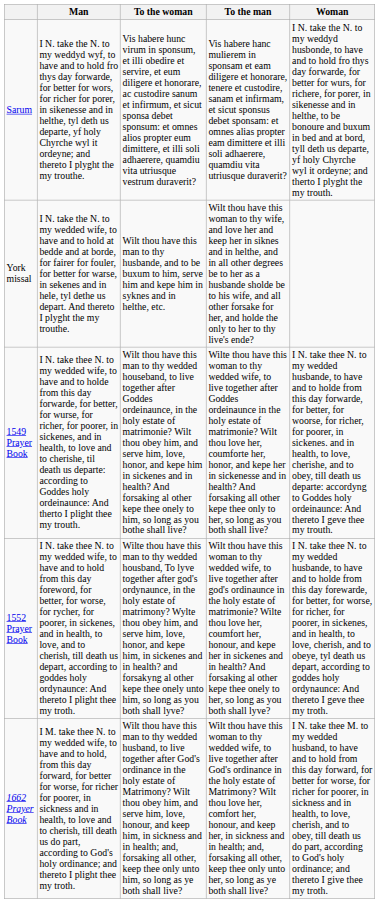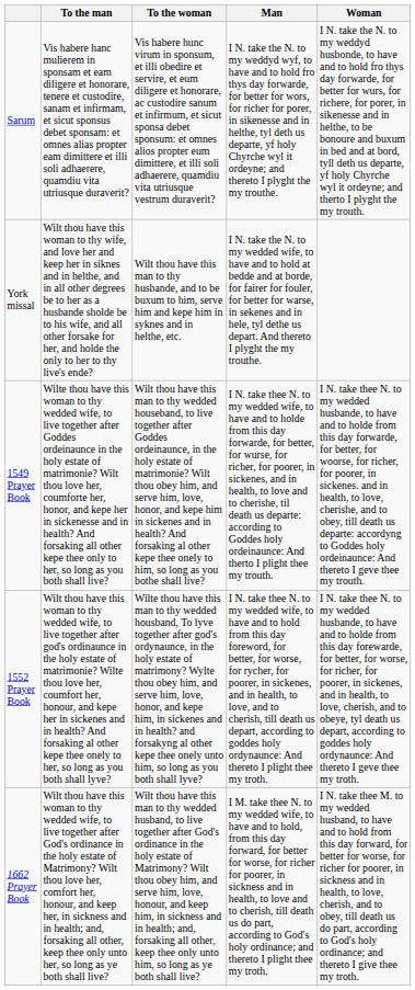columns swapped: To the man <-> Man
